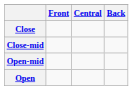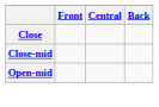- row: Open
